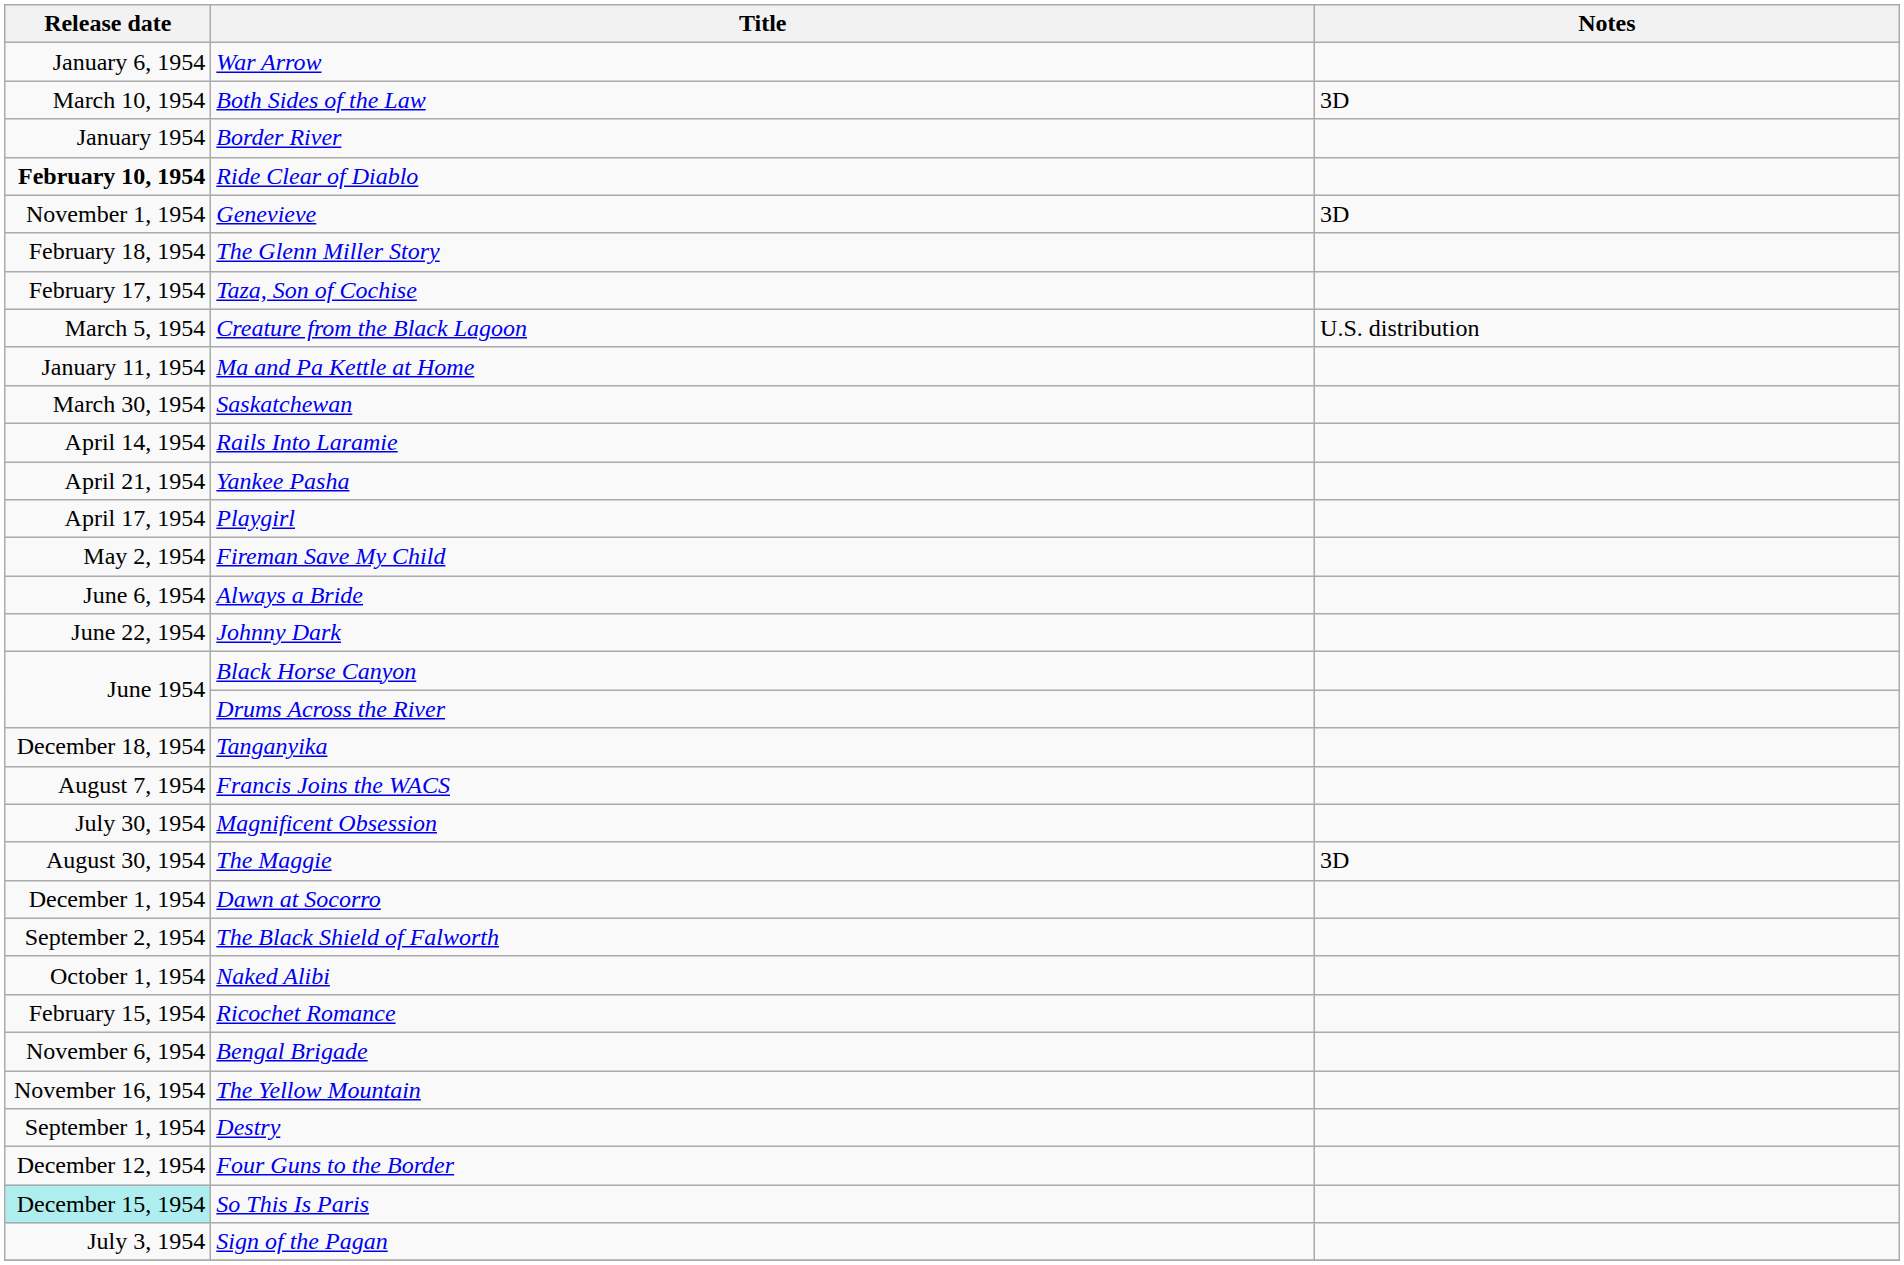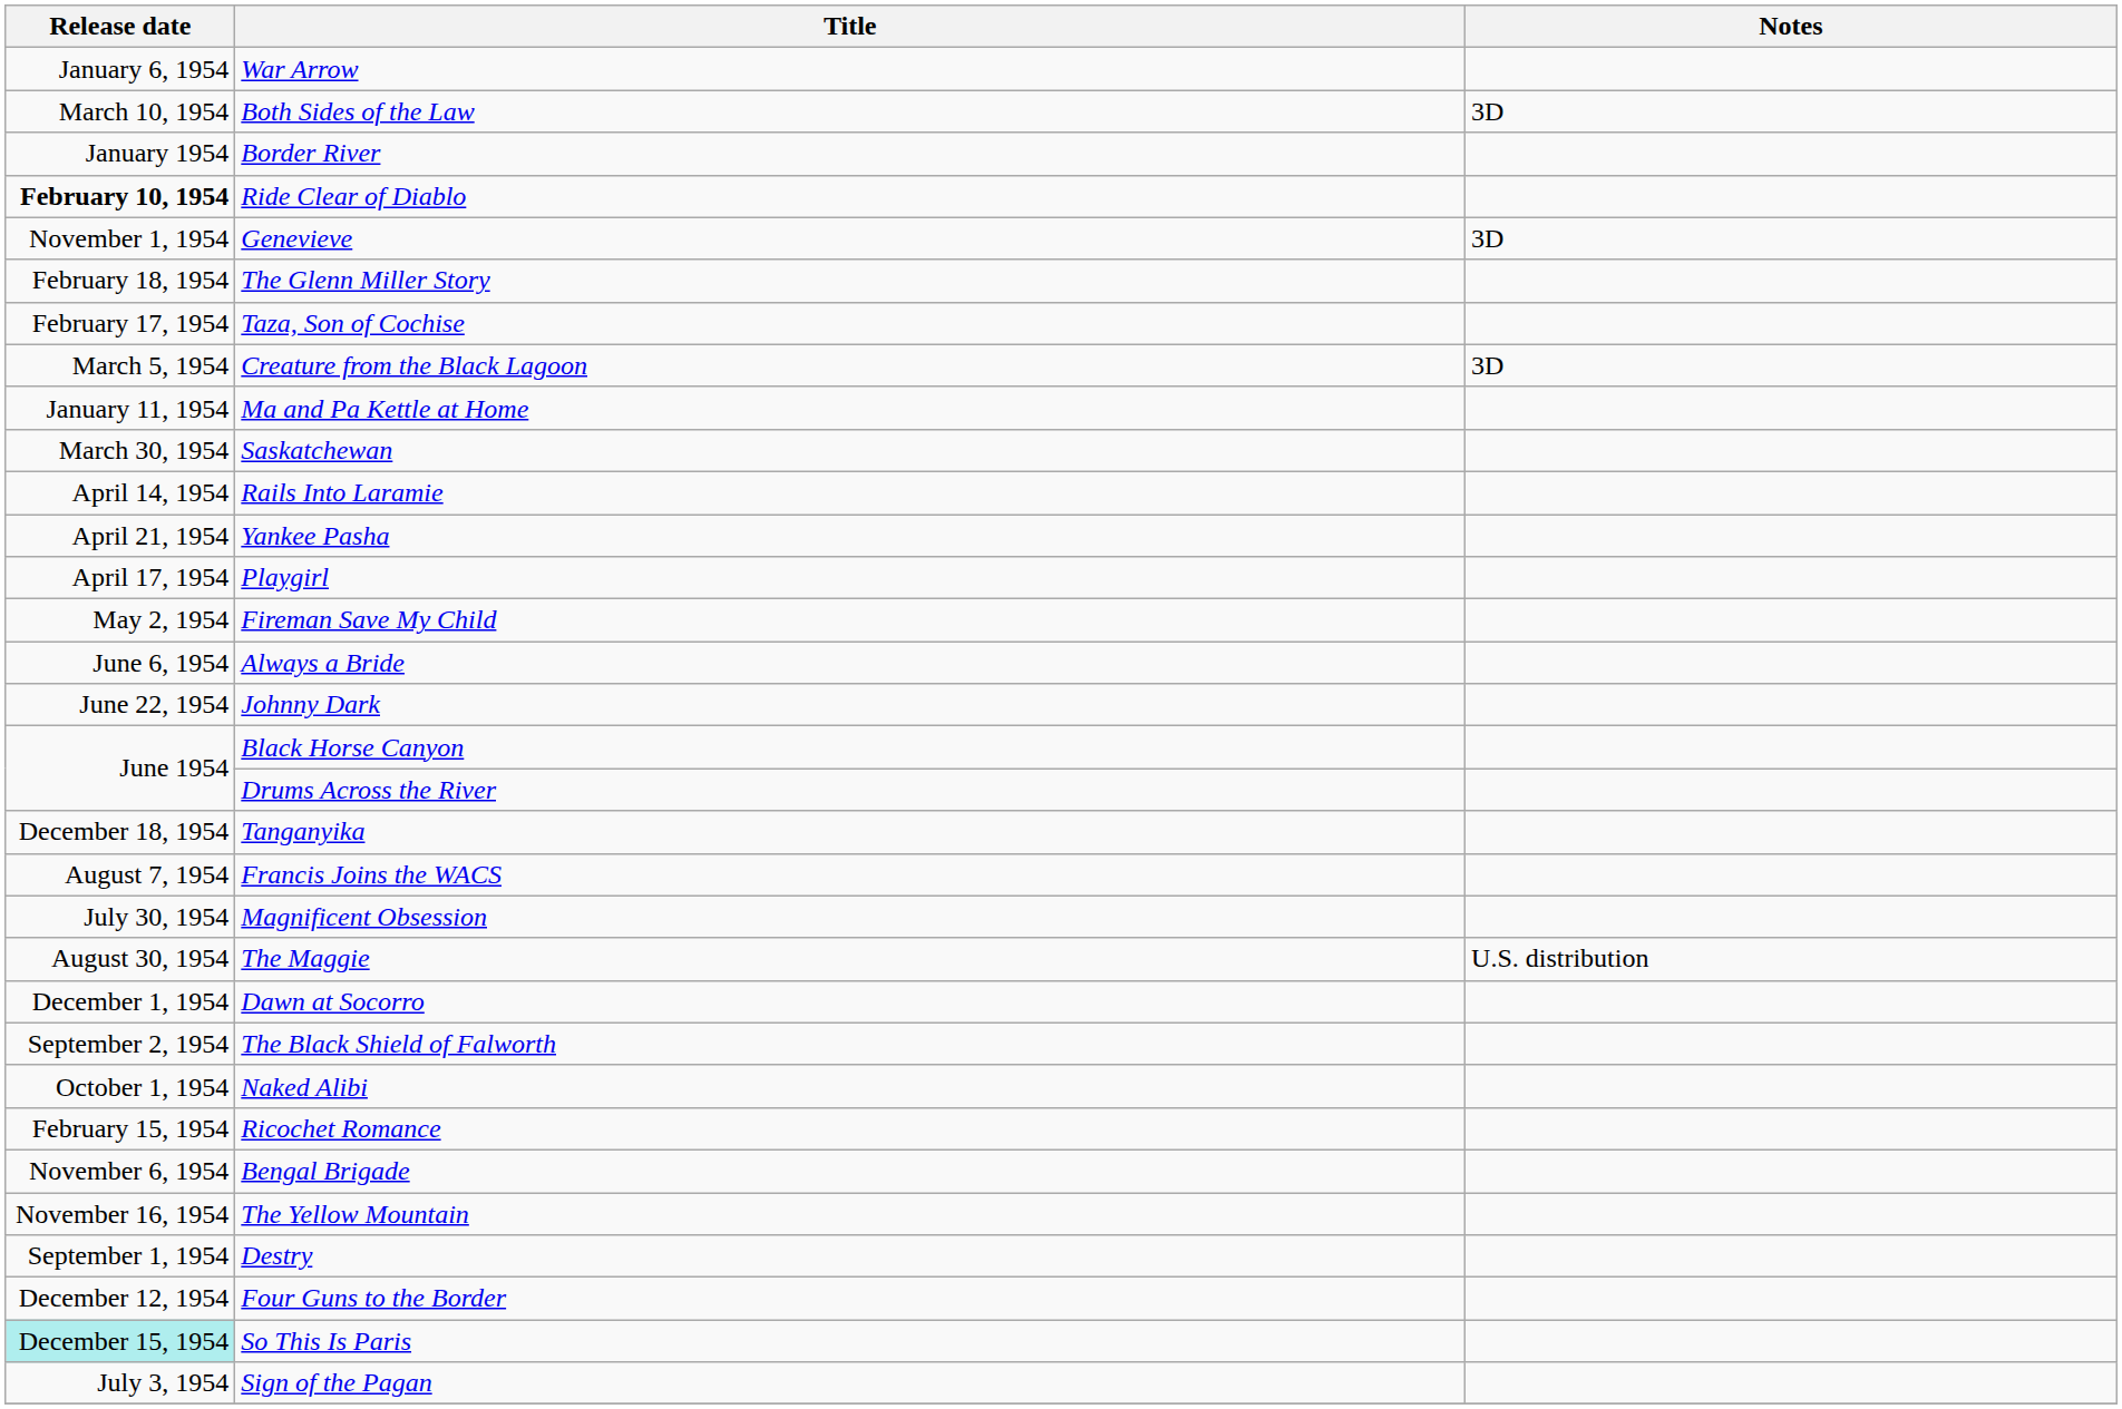Creature from the Black Lagoon | Notes: U.S. distribution -> 3D
The Maggie | Notes: 3D -> U.S. distribution
